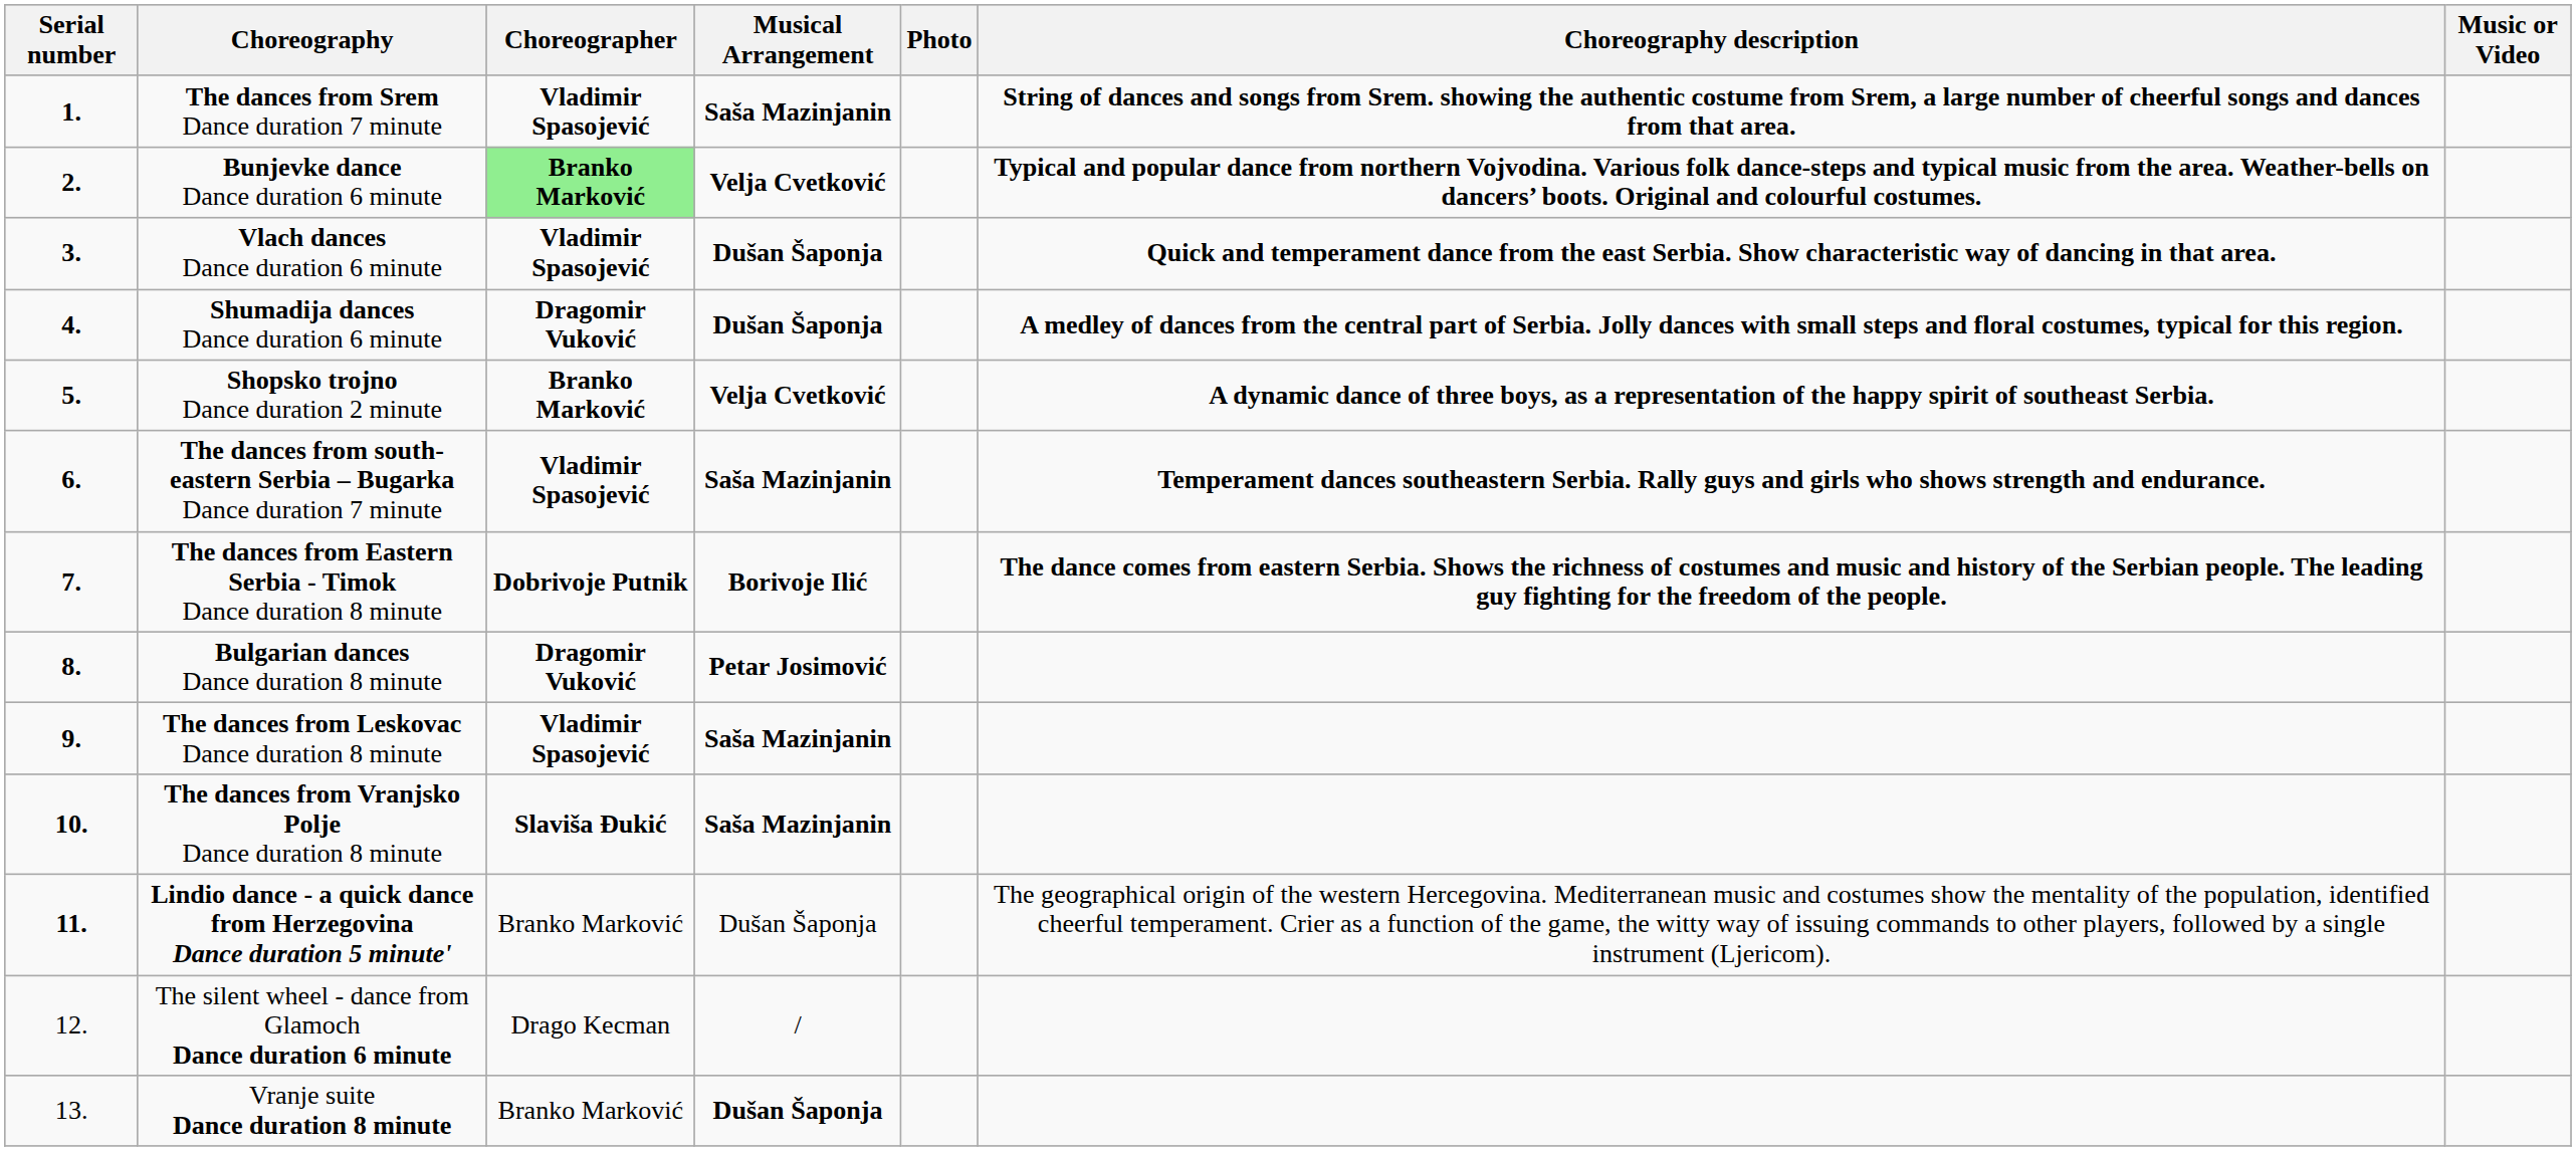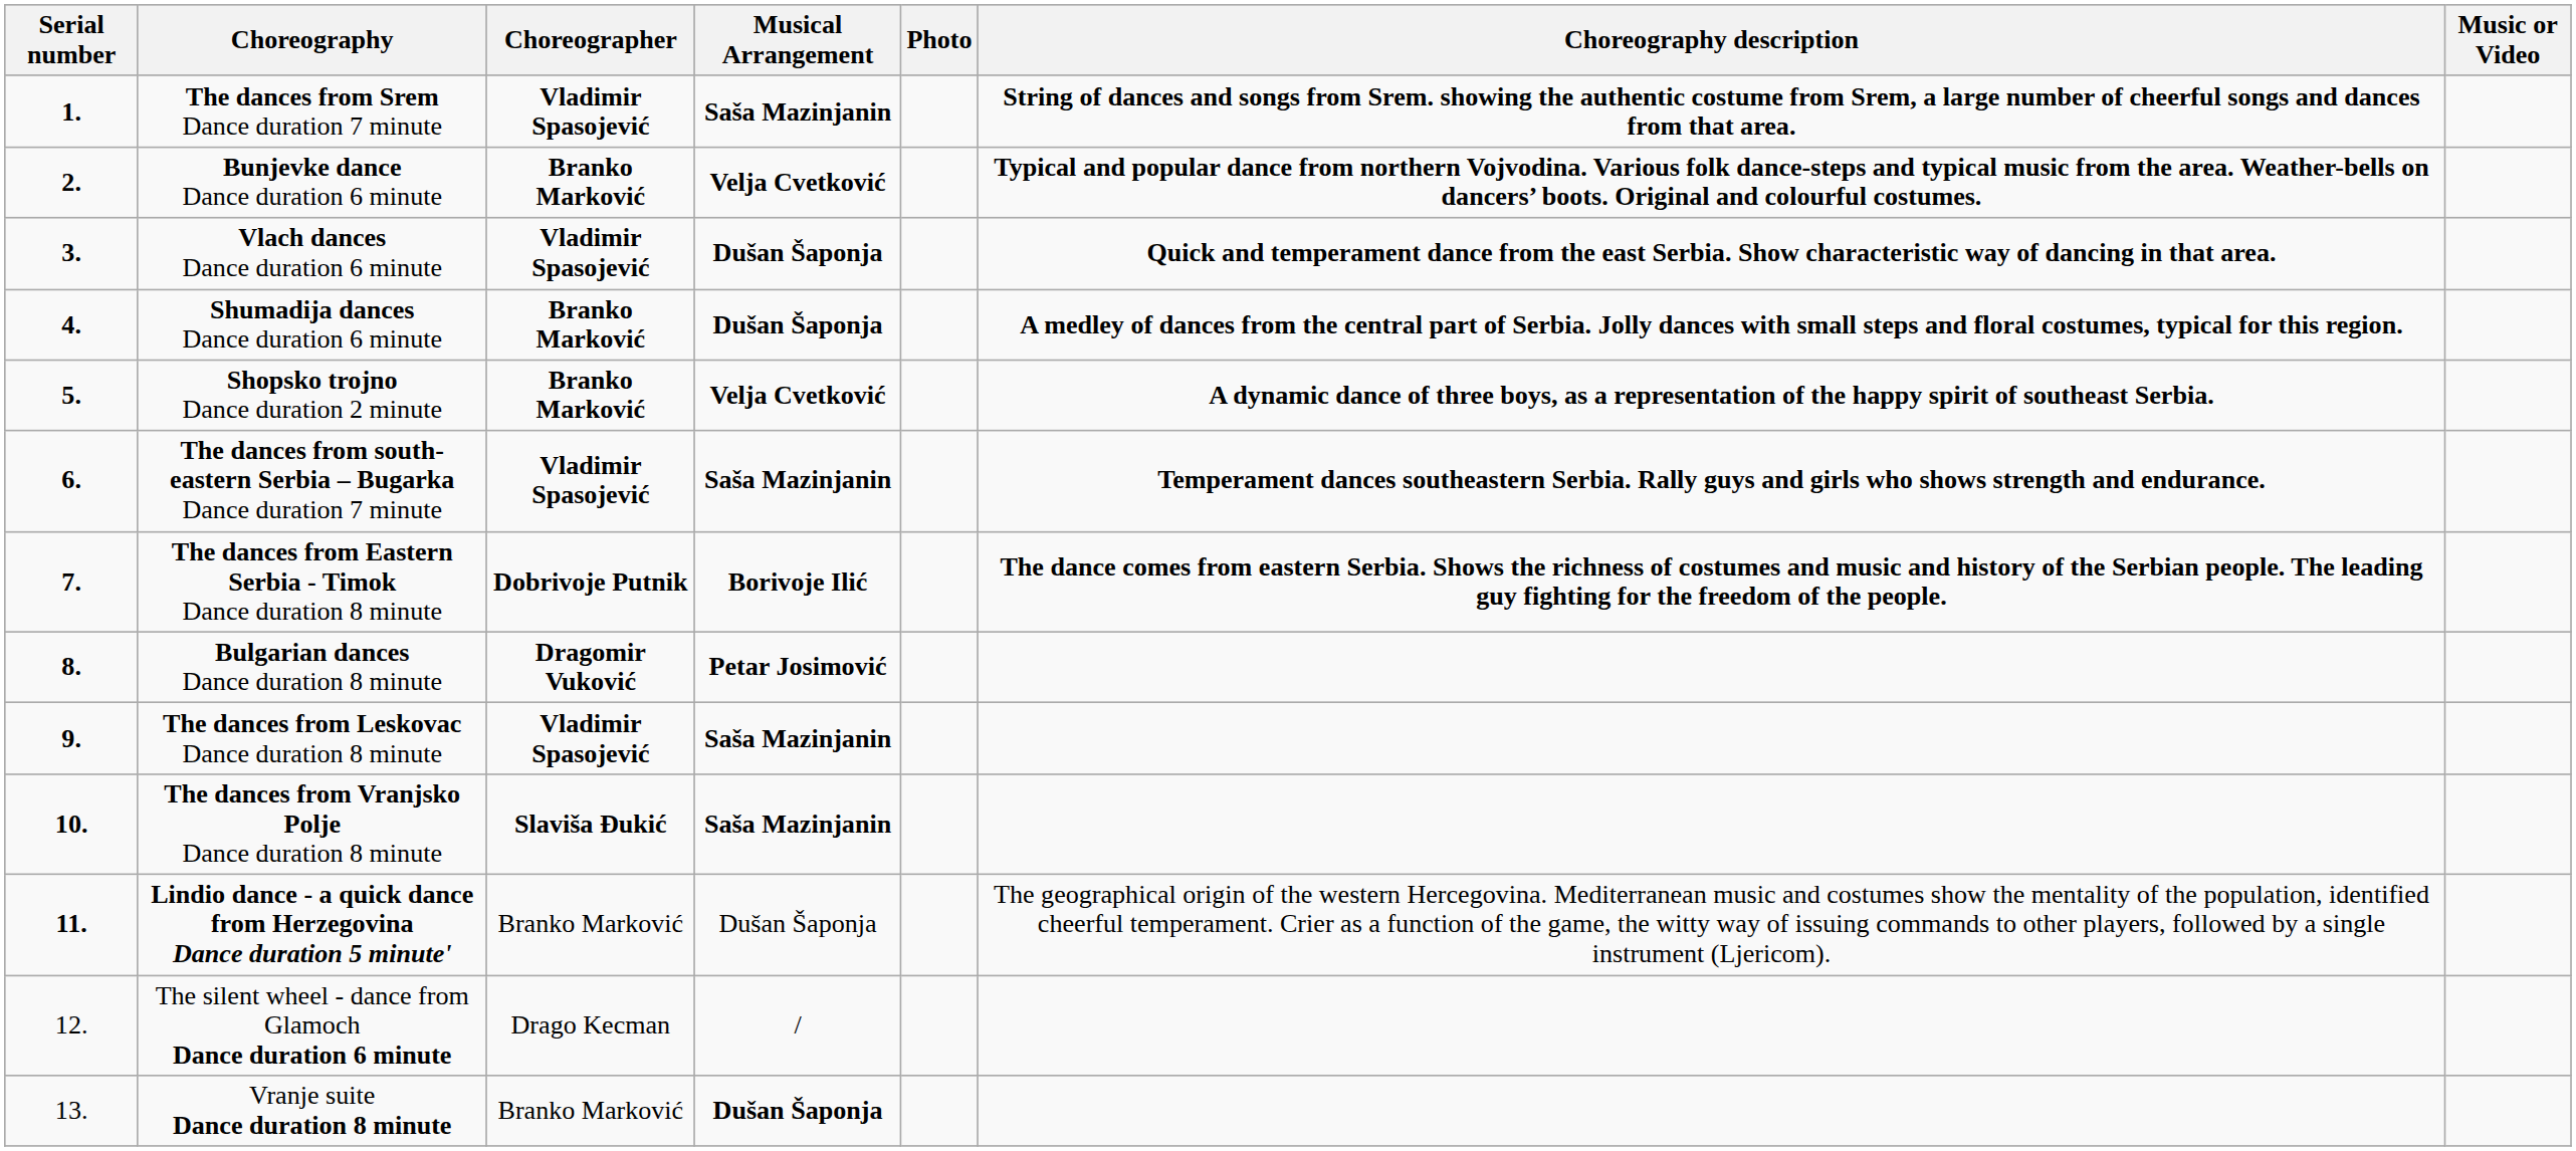Bunjevke dance Dance duration 6 minute | Choreographer: lightgreen background -> no background
Shumadija dances Dance duration 6 minute | Choreographer: Dragomir Vuković -> Branko Marković
